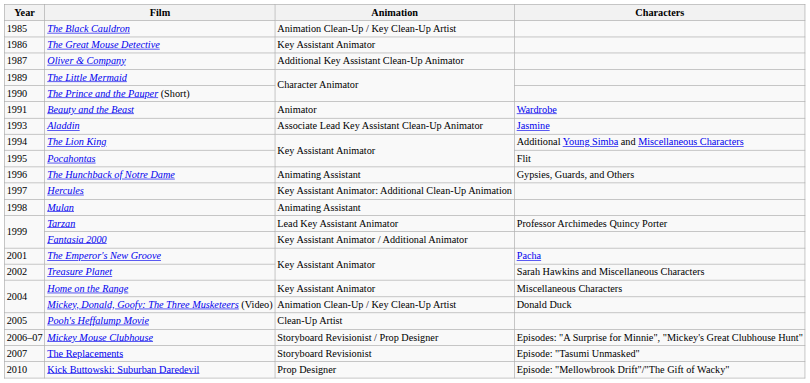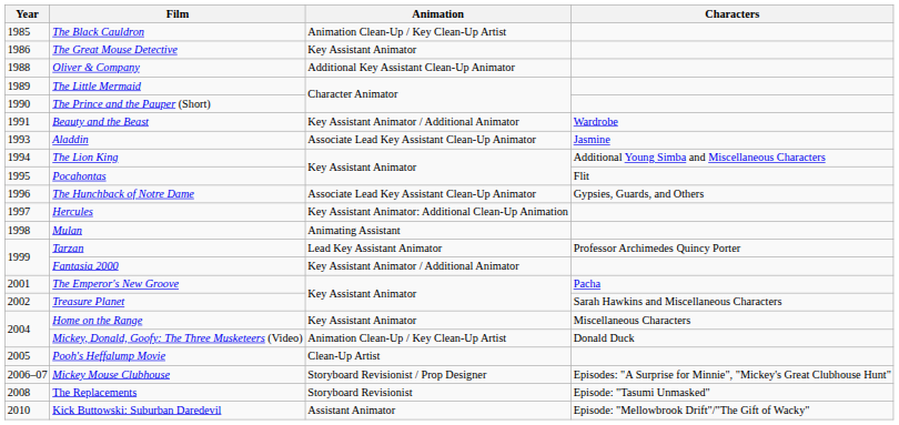Oliver & Company | Year: 1987 -> 1988
Beauty and the Beast | Animation: Animator -> Key Assistant Animator / Additional Animator
The Hunchback of Notre Dame | Animation: Animating Assistant -> Associate Lead Key Assistant Clean-Up Animator
The Replacements | Year: 2007 -> 2008
Kick Buttowski: Suburban Daredevil | Animation: Prop Designer -> Assistant Animator
